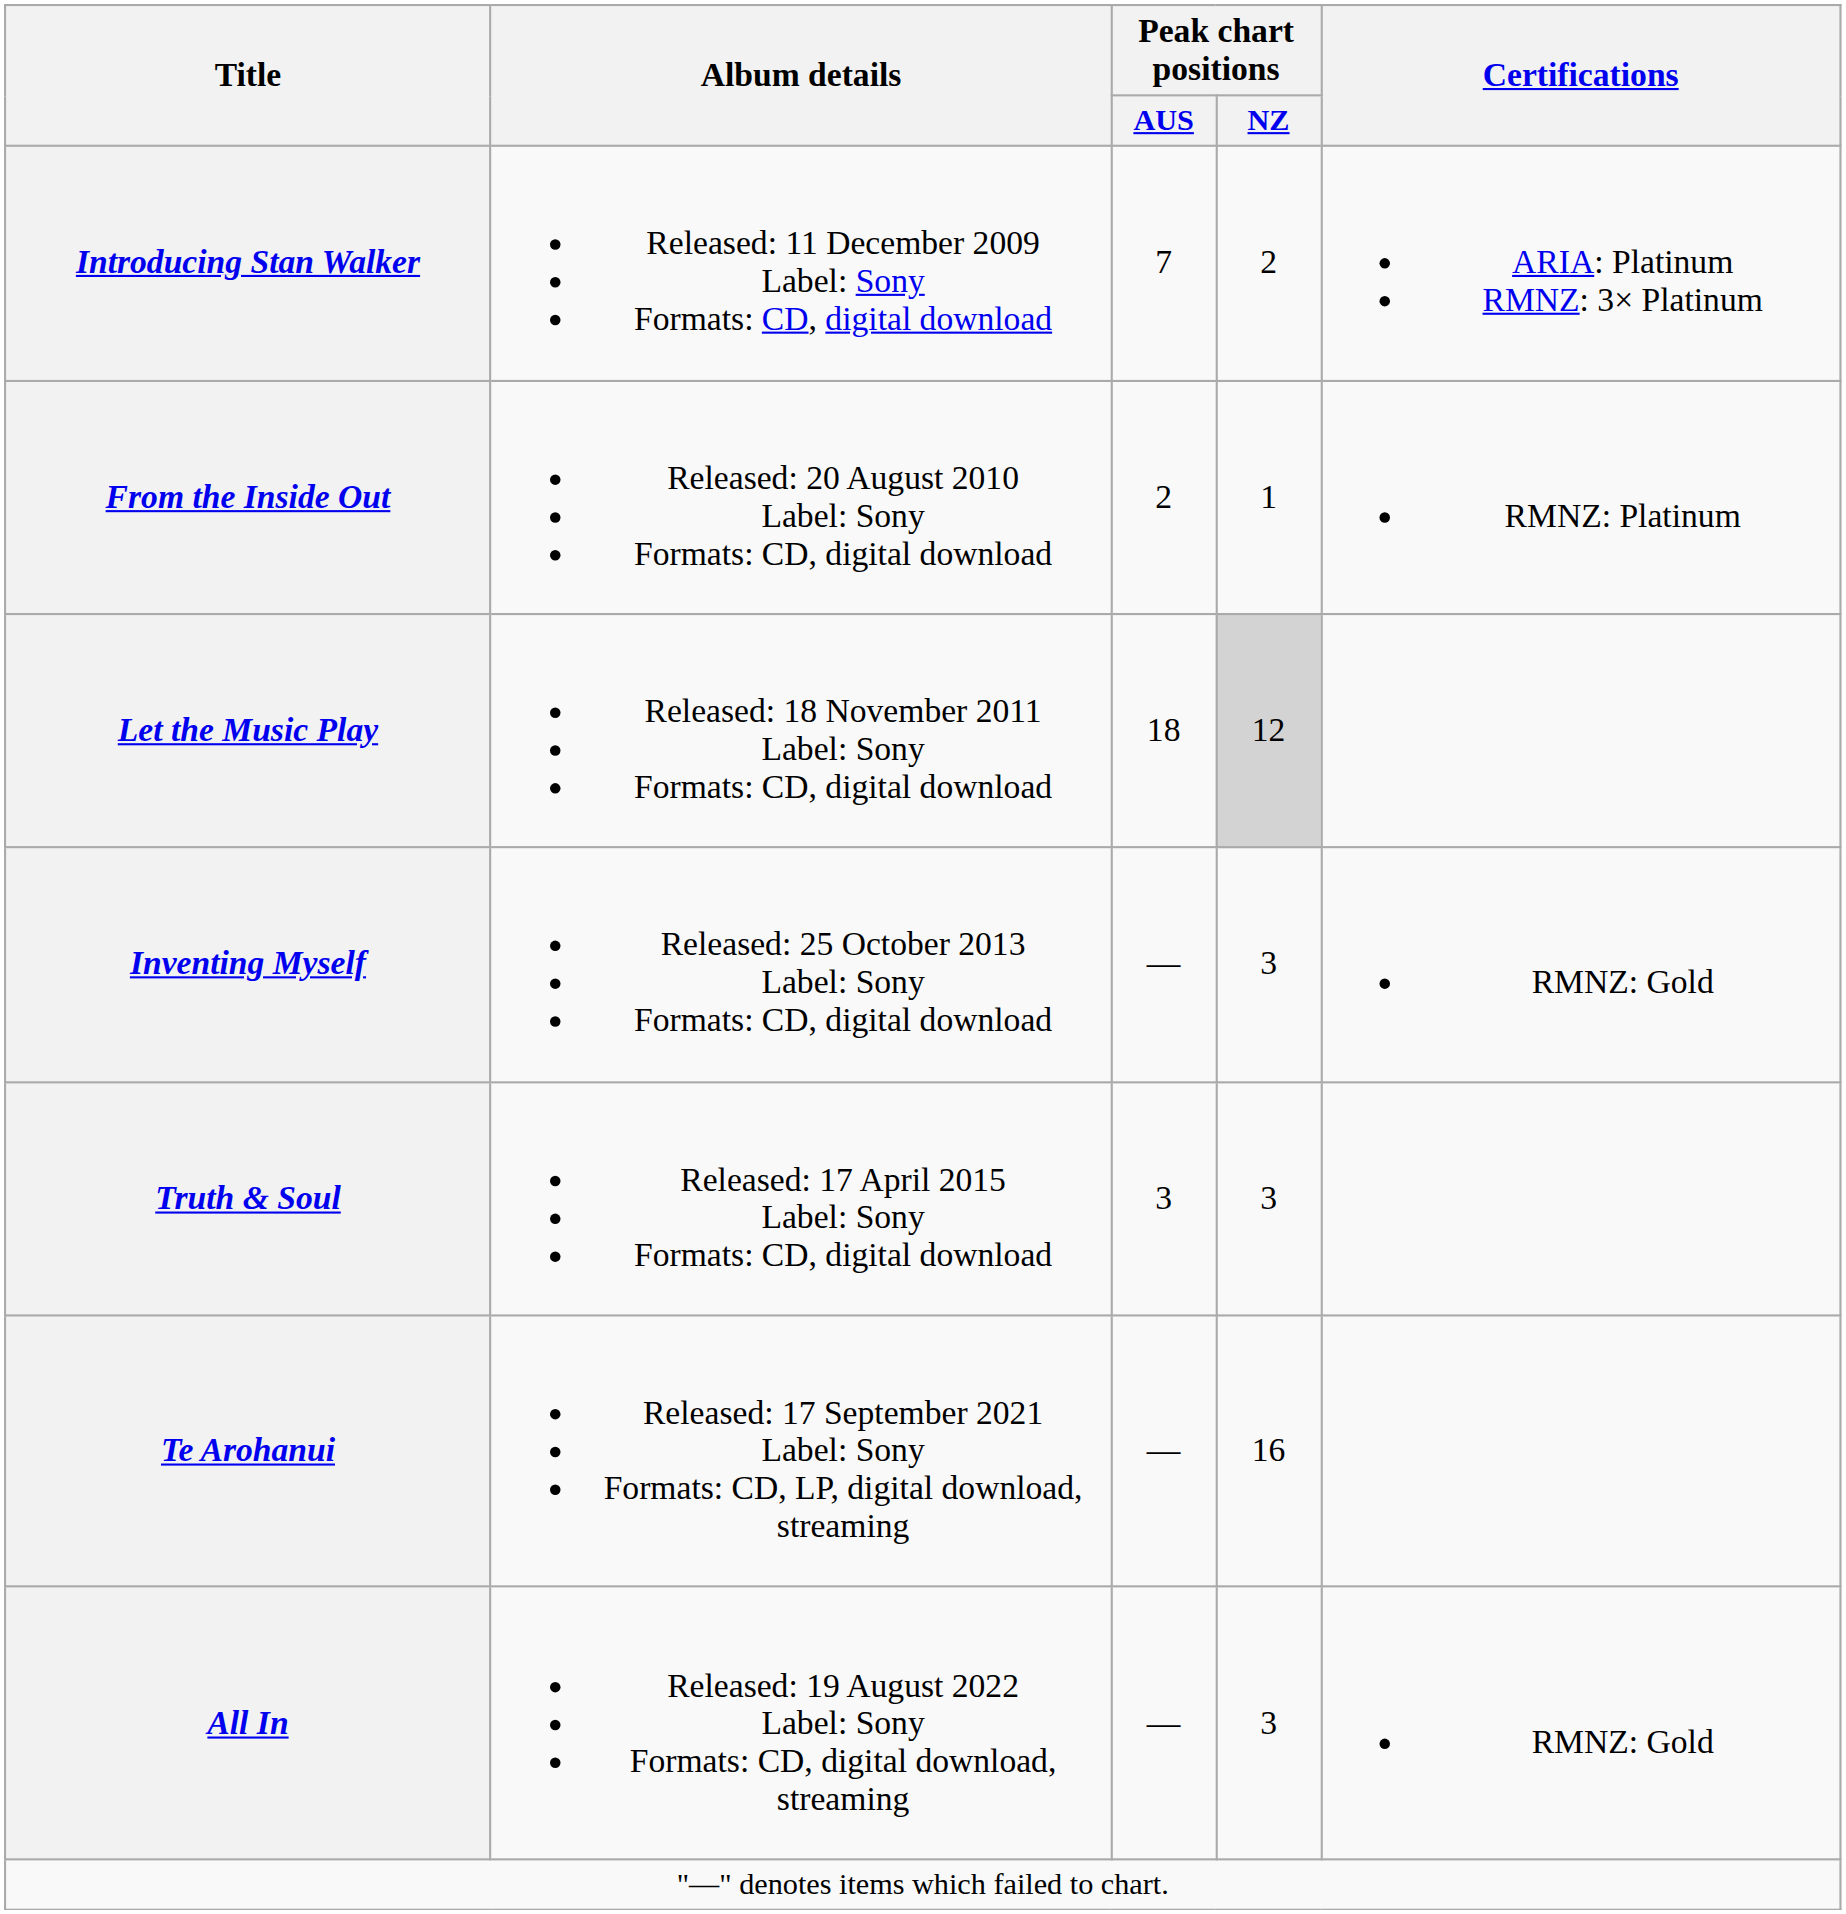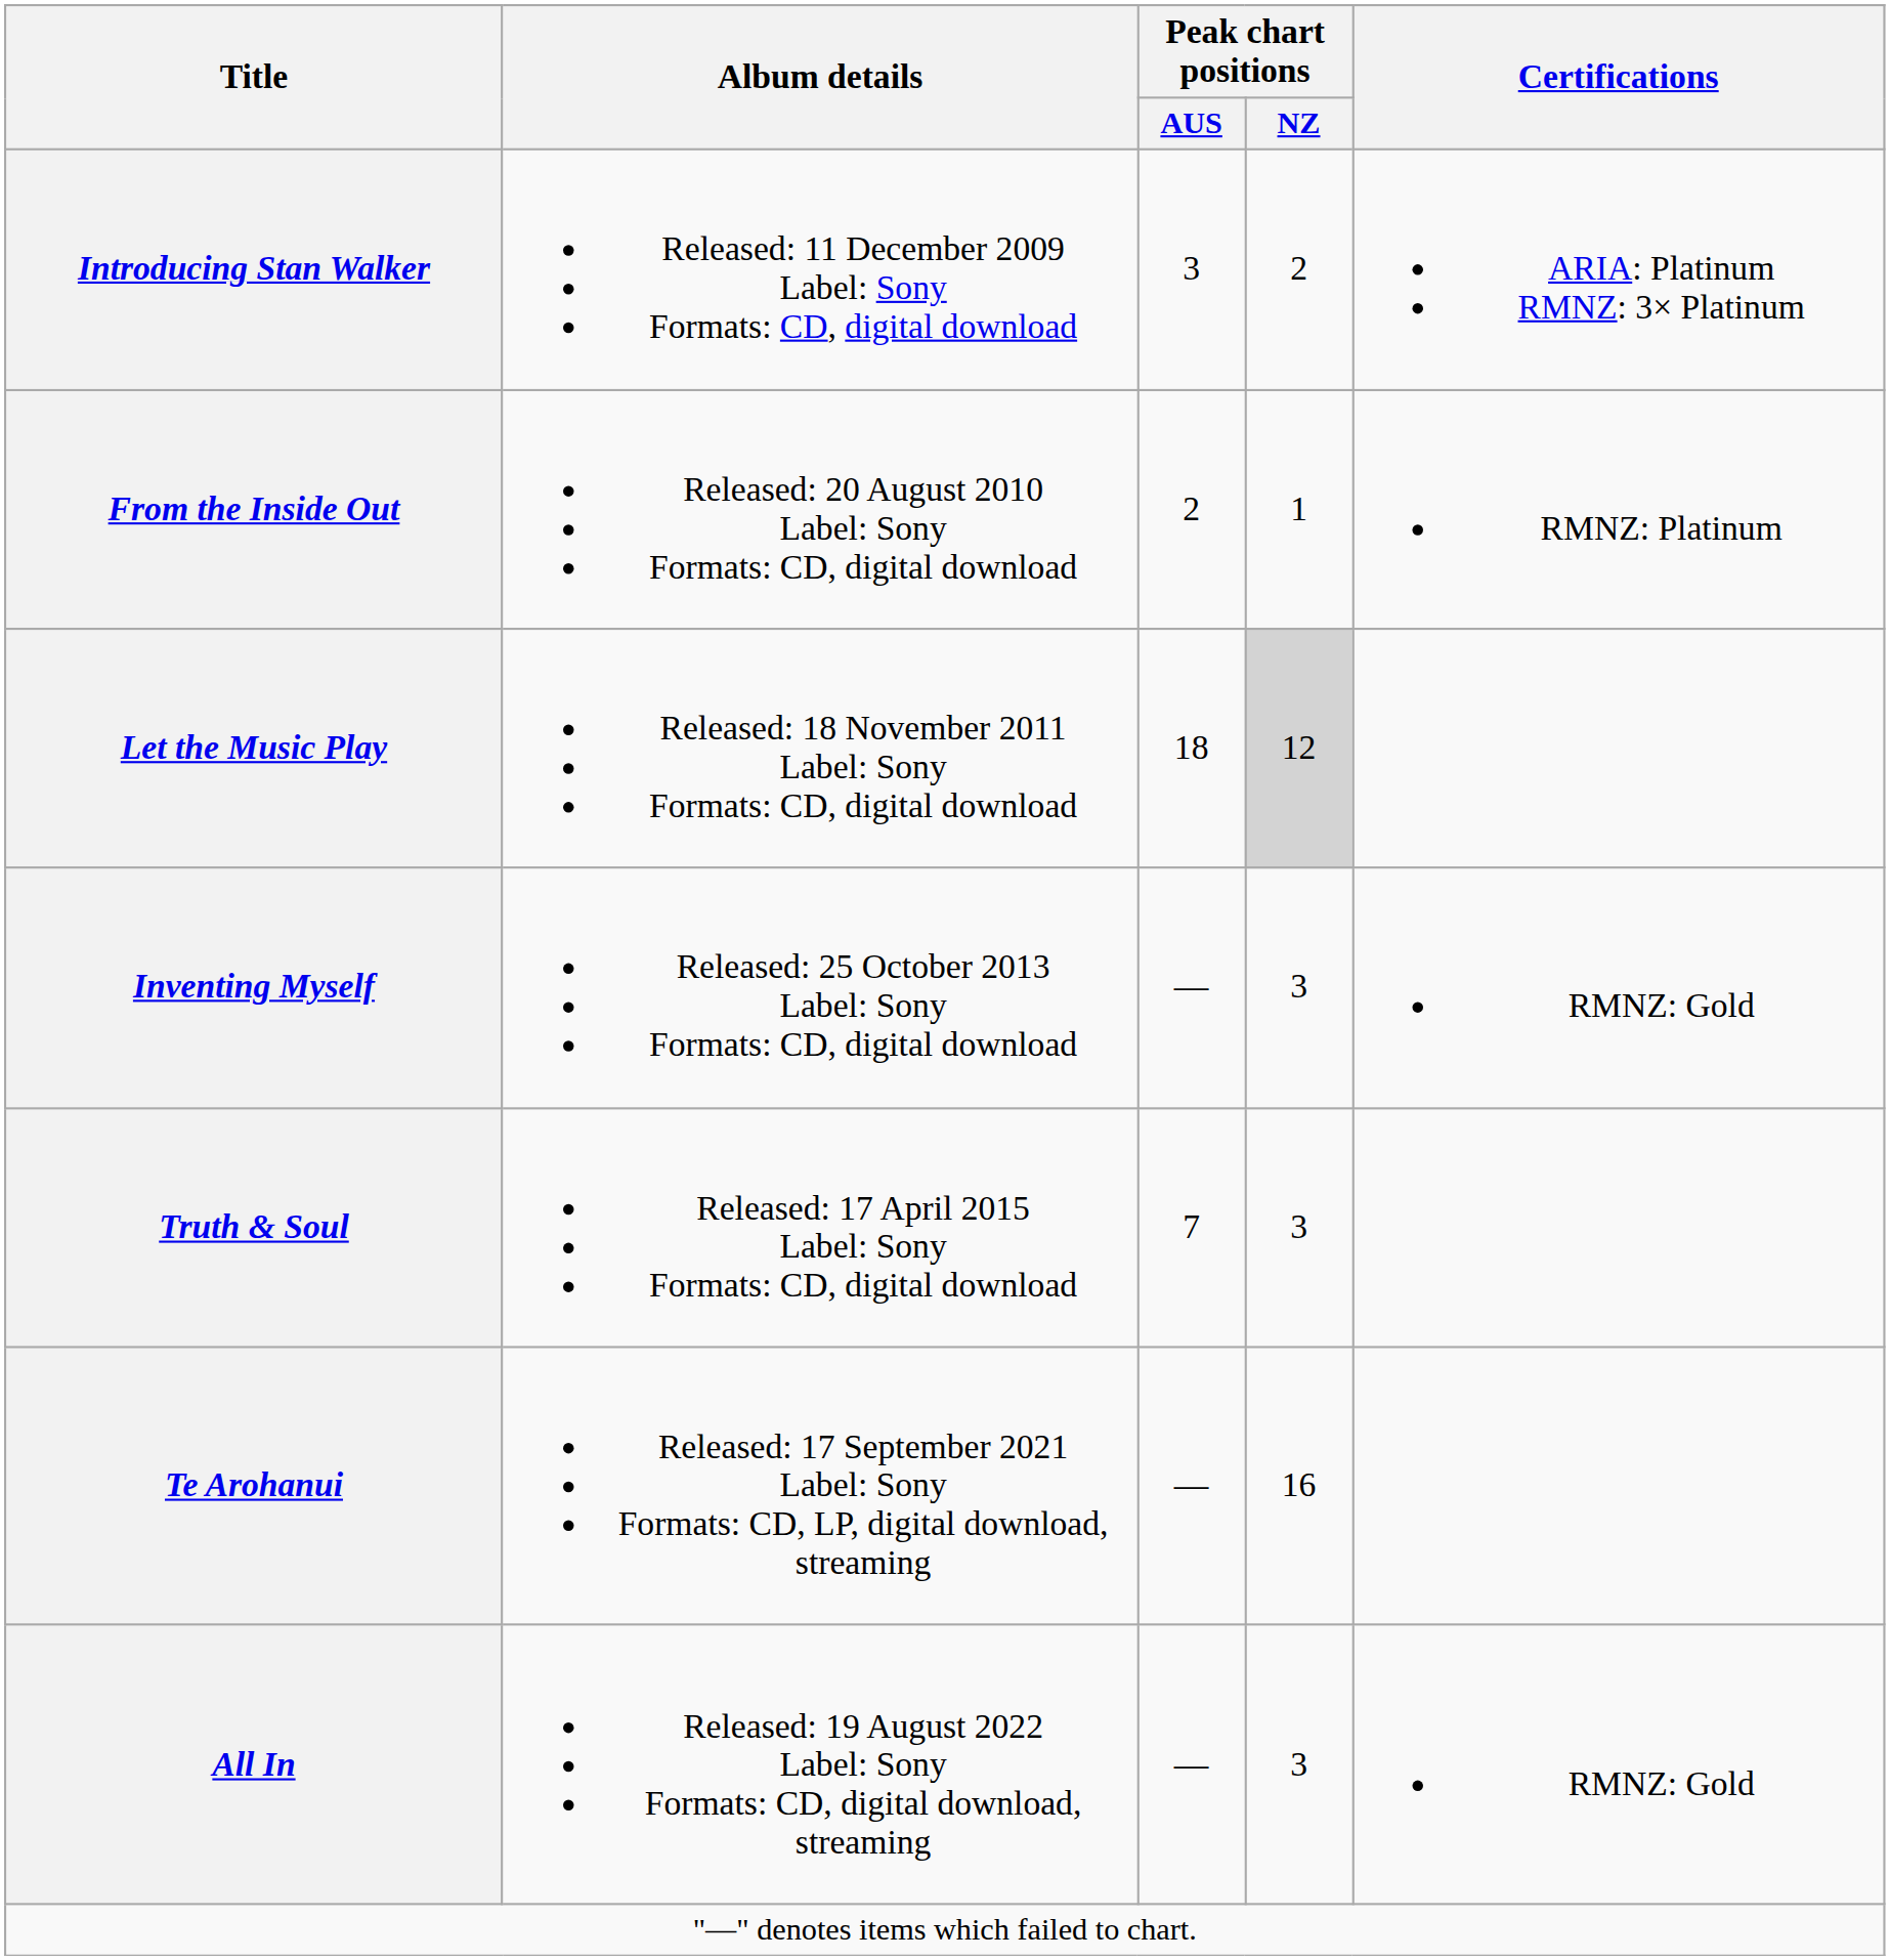Introducing Stan Walker | Peak chart positions / AUS: 7 -> 3
Truth & Soul | Peak chart positions / AUS: 3 -> 7
